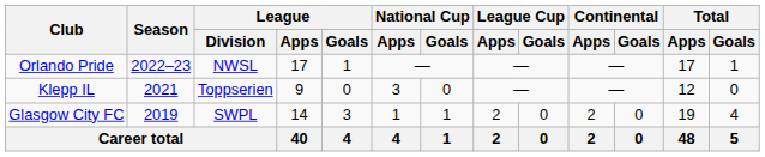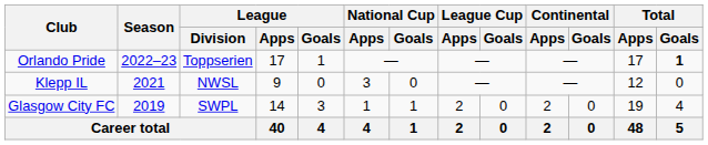Orlando Pride | League / Division: NWSL -> Toppserien
Orlando Pride | Total / Goals: normal -> bold
Klepp IL | League / Division: Toppserien -> NWSL
